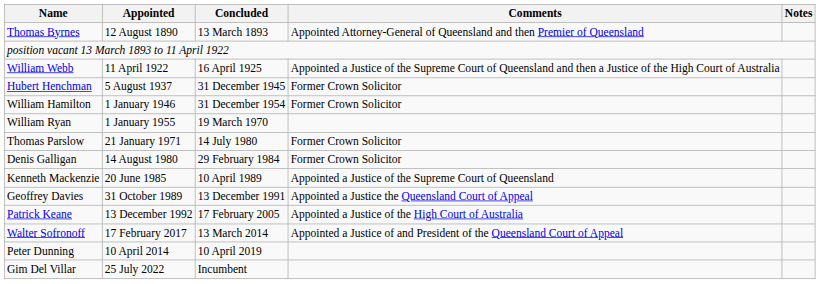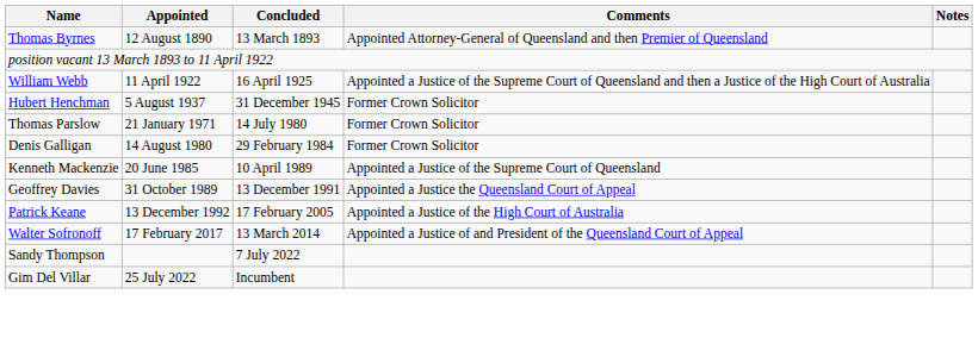- row: William Hamilton | 1 January 1946 | 31 December 1954 | Former Crown Solicitor
- row: William Ryan | 1 January 1955 | 19 March 1970
- row: Peter Dunning | 10 April 2014 | 10 April 2019
+ row: Sandy Thompson | 7 July 2022
